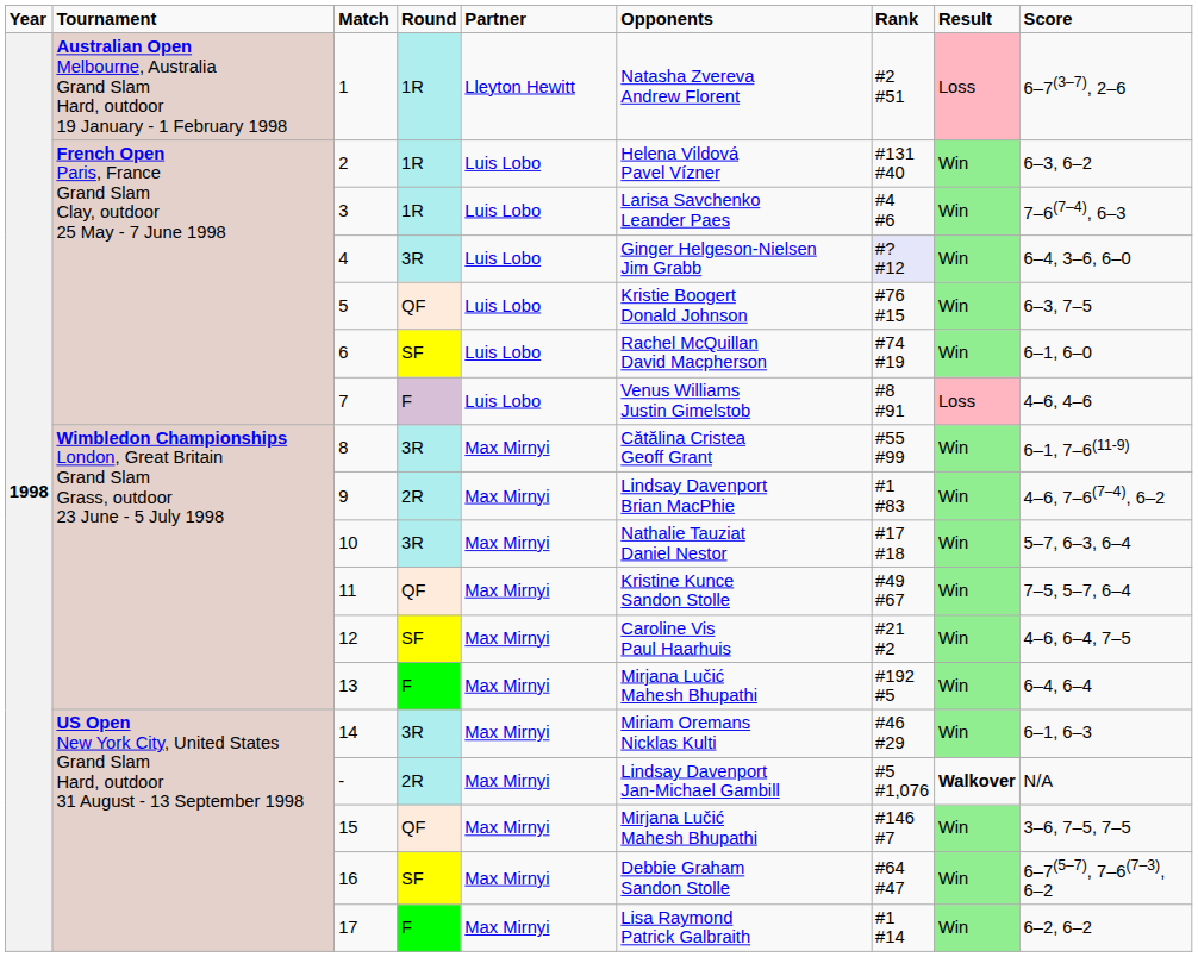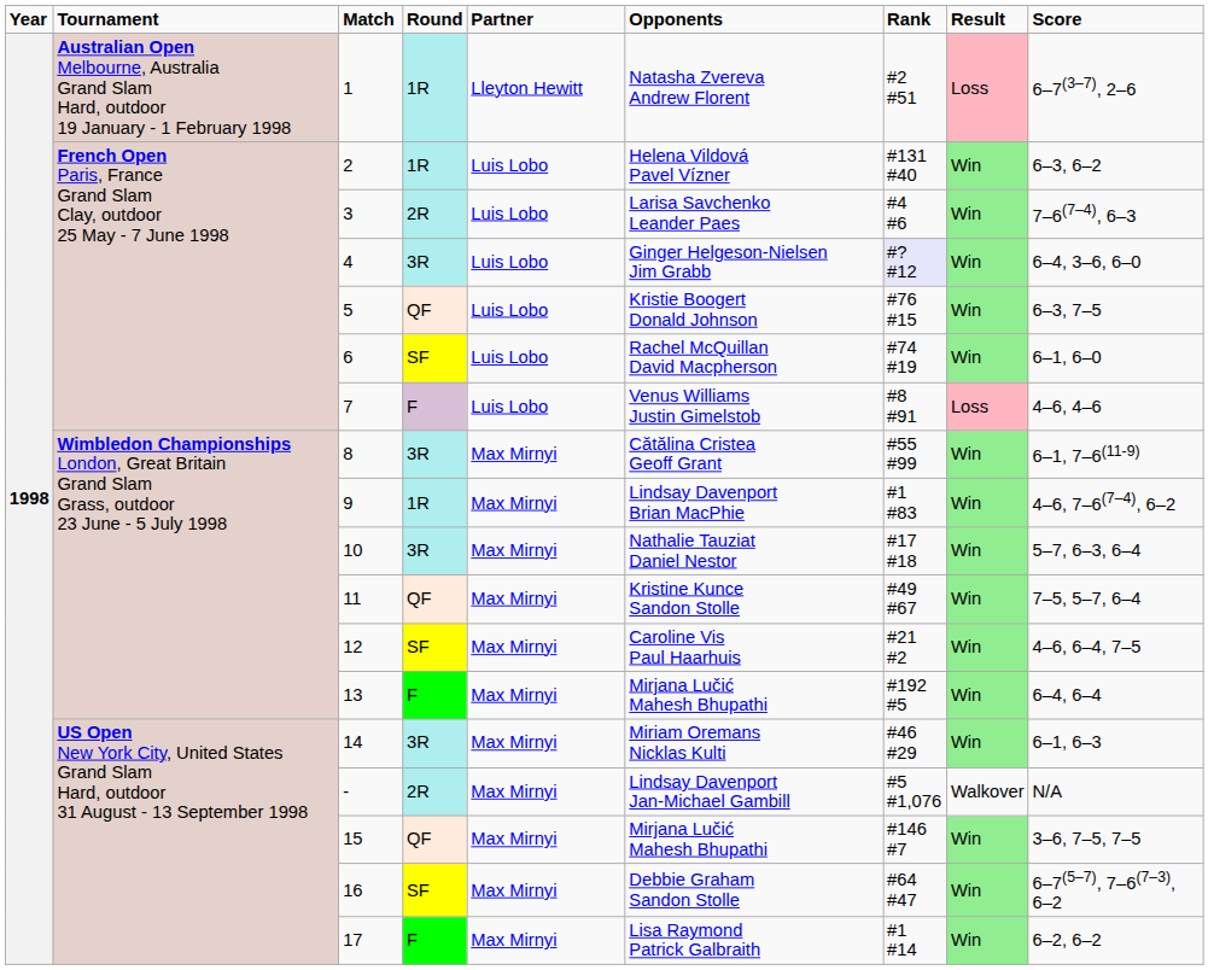3 | column 4: 1R -> 2R
9 | column 4: 2R -> 1R
- | column 8: bold -> normal
